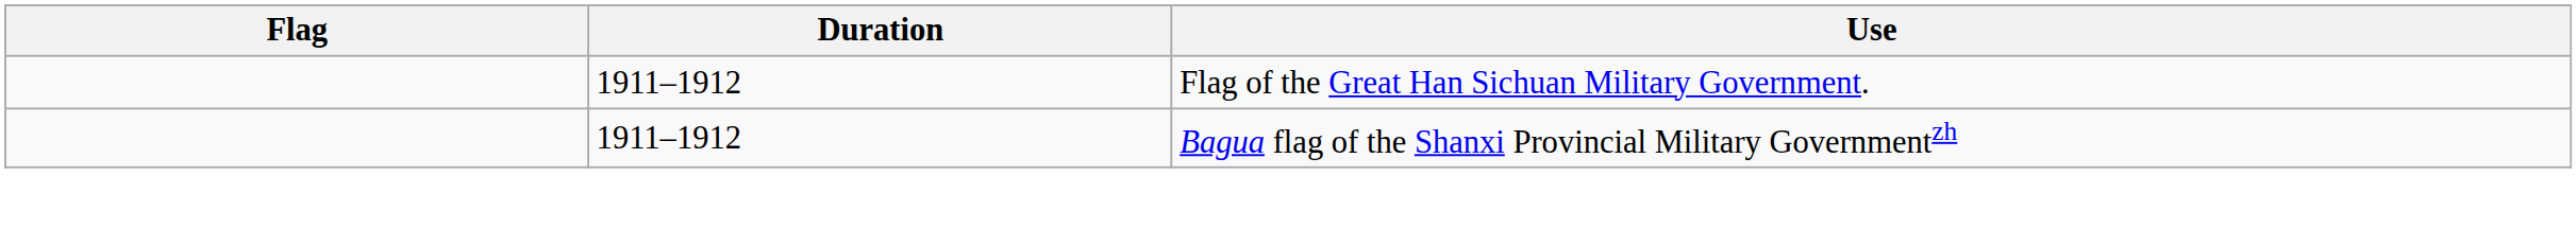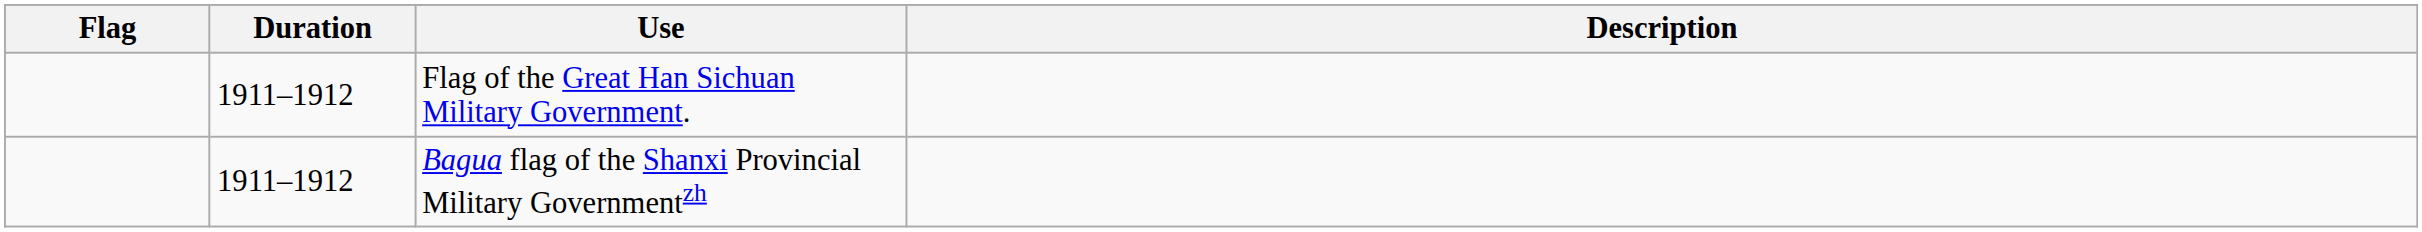+ column: Description
